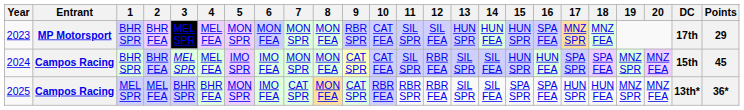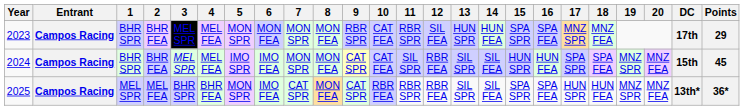2023 | Entrant: MP Motorsport -> Campos Racing
2023 | 11: SIL SPR -> RBR SPR
2023 | 15: HUN SPR -> SPA SPR
